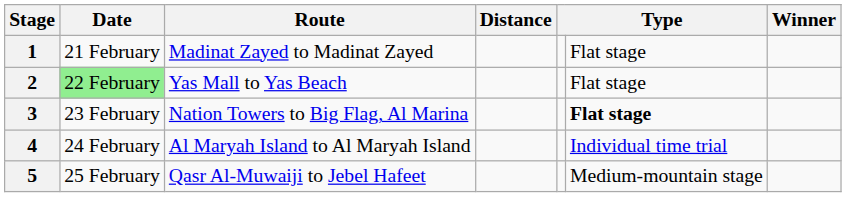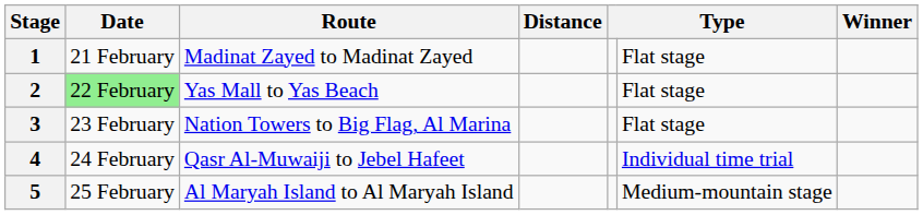3 | column 6: bold -> normal
4 | Route: Al Maryah Island to Al Maryah Island -> Qasr Al-Muwaiji to Jebel Hafeet
5 | Route: Qasr Al-Muwaiji to Jebel Hafeet -> Al Maryah Island to Al Maryah Island
